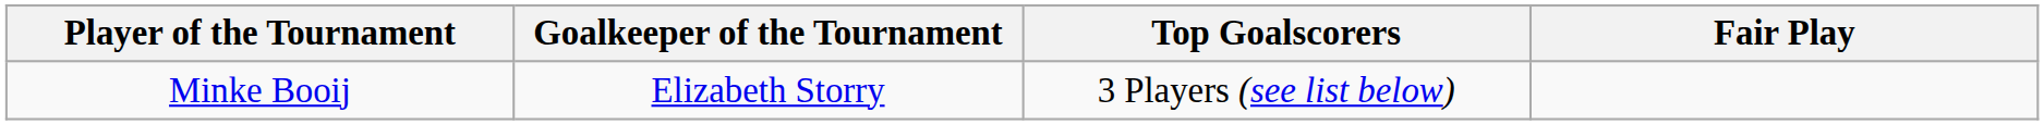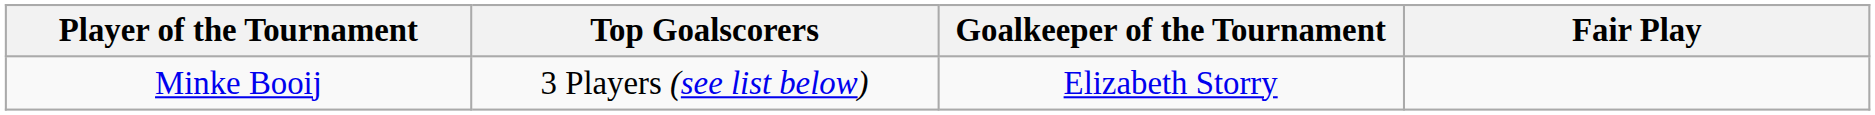columns swapped: Top Goalscorers <-> Goalkeeper of the Tournament
